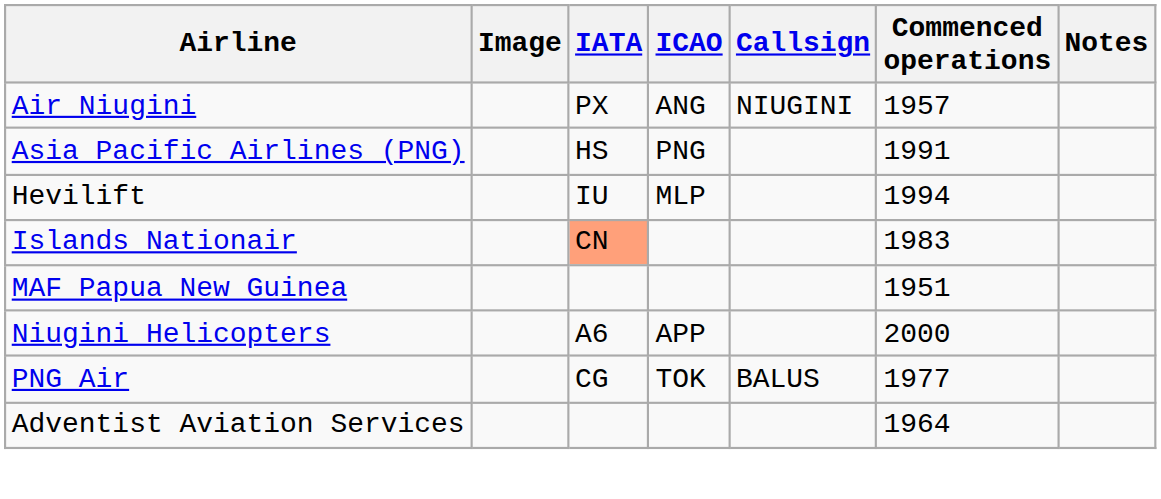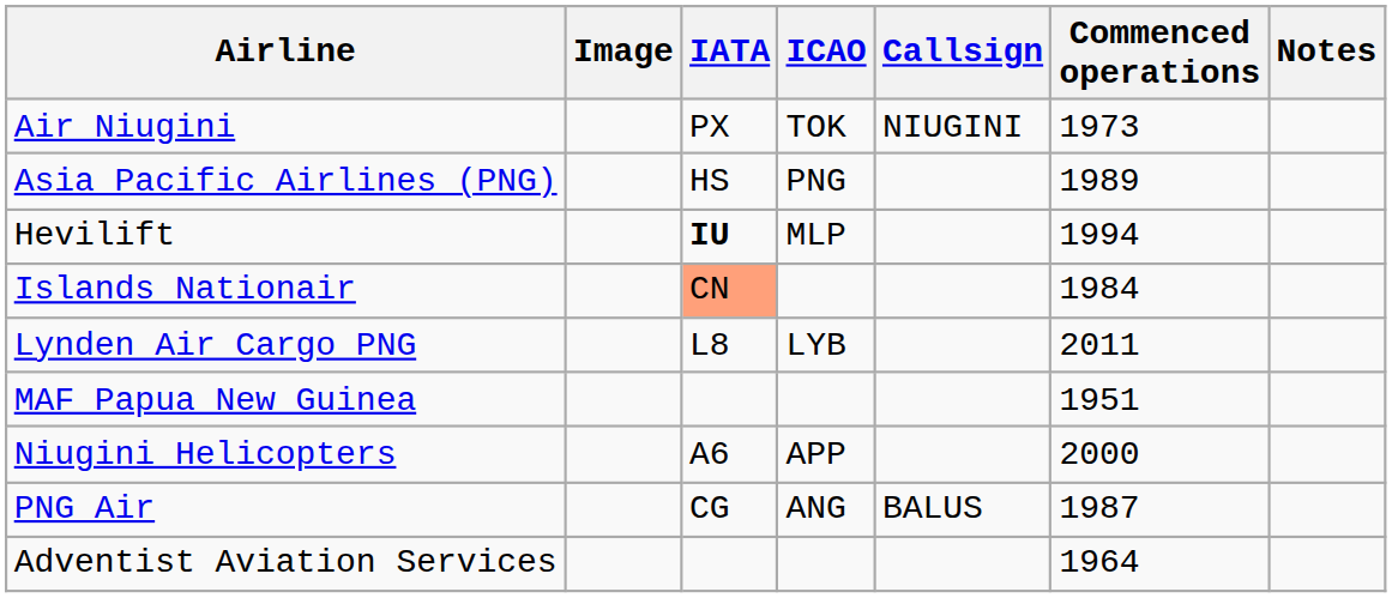Air Niugini | ICAO: ANG -> TOK
Air Niugini | Commenced operations: 1957 -> 1973
Asia Pacific Airlines (PNG) | Commenced operations: 1991 -> 1989
Hevilift | IATA: normal -> bold
Islands Nationair | Commenced operations: 1983 -> 1984
+ row: Lynden Air Cargo PNG | L8 | LYB | 2011
PNG Air | ICAO: TOK -> ANG
PNG Air | Commenced operations: 1977 -> 1987
